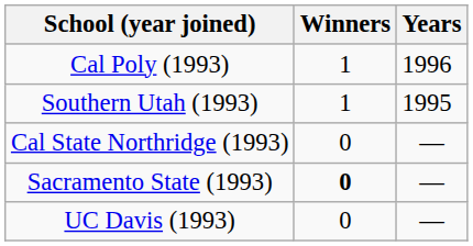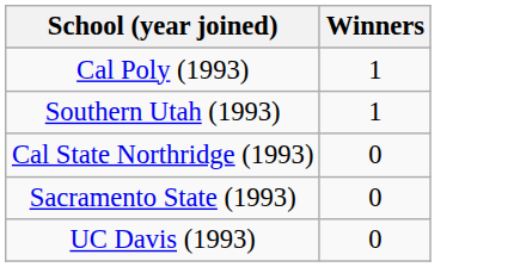- column: Years | 1996 | 1995 | — | — | —
Sacramento State (1993) | Winners: bold -> normal
